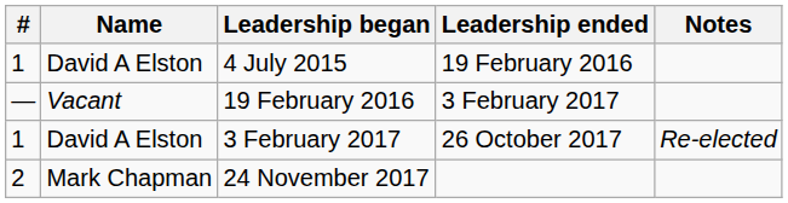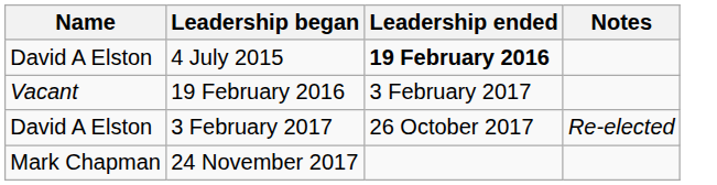- column: # | 1 | — | 1 | 2
4 July 2015 | Leadership ended: normal -> bold
